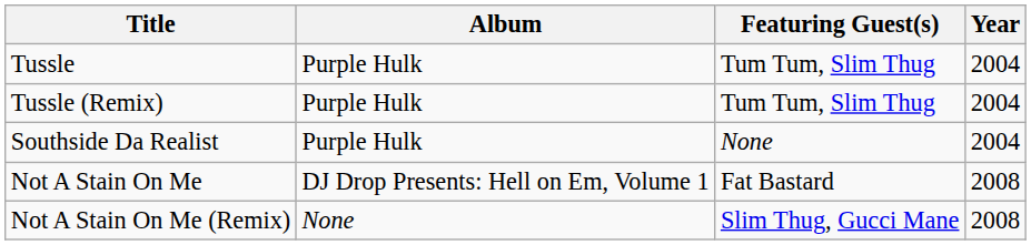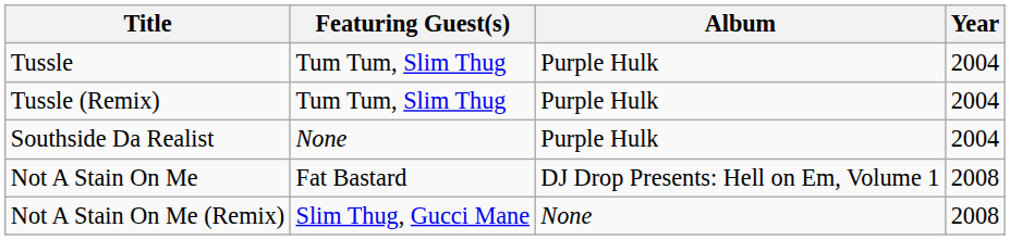columns swapped: Featuring Guest(s) <-> Album
